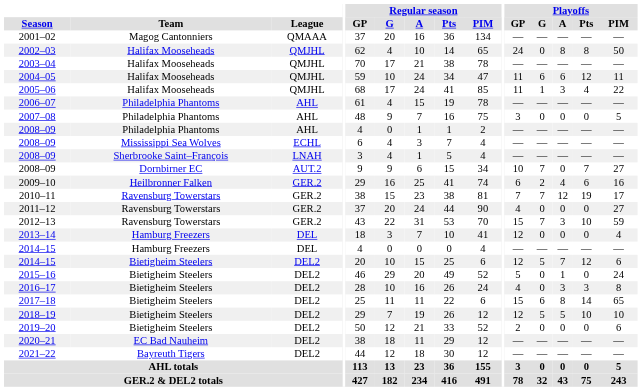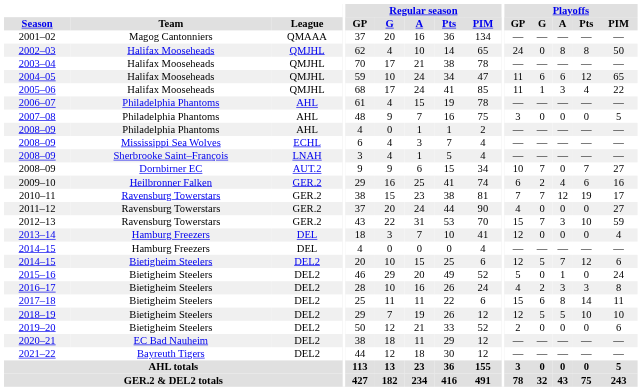2004–05 | Playoffs / PIM: 11 -> 65
2016–17 | Playoffs / G: 0 -> 2
2017–18 | Playoffs / PIM: 65 -> 11
